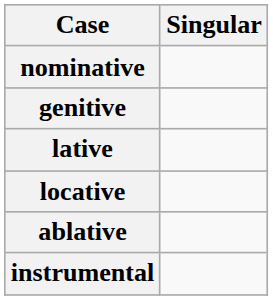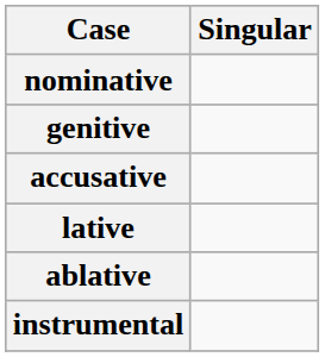+ row: accusative
- row: locative
